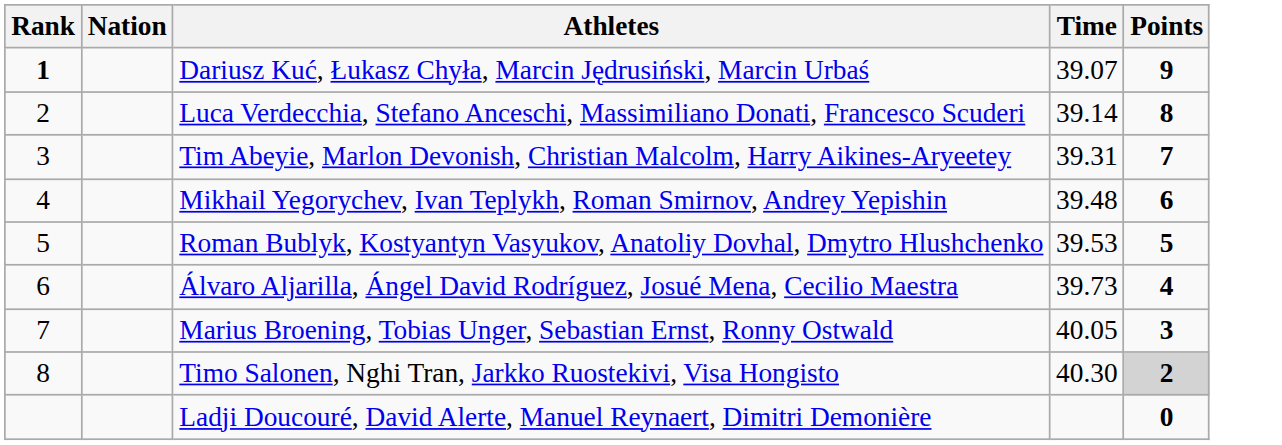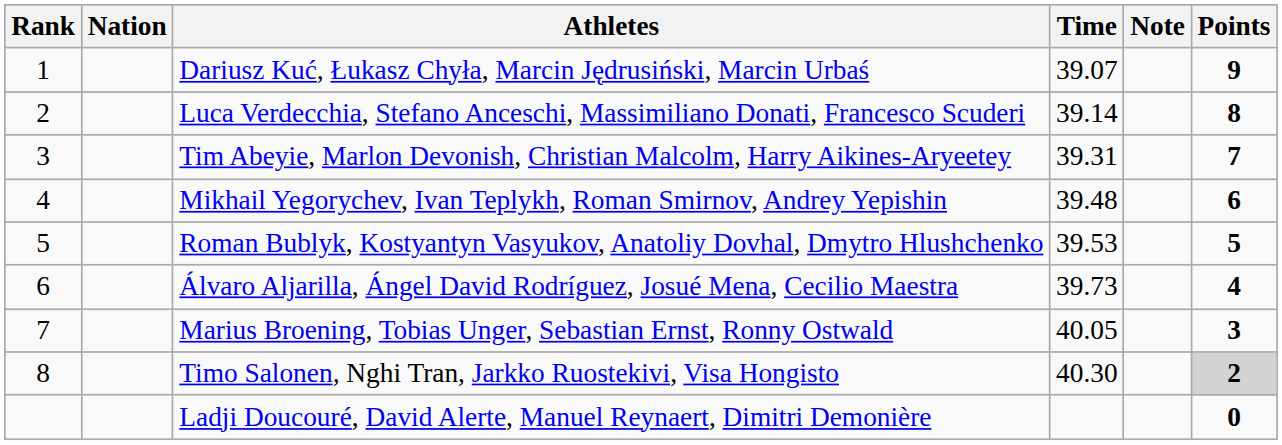+ column: Note
Dariusz Kuć, Łukasz Chyła, Marcin Jędrusiński, Marcin Urbaś | Rank: bold -> normal
